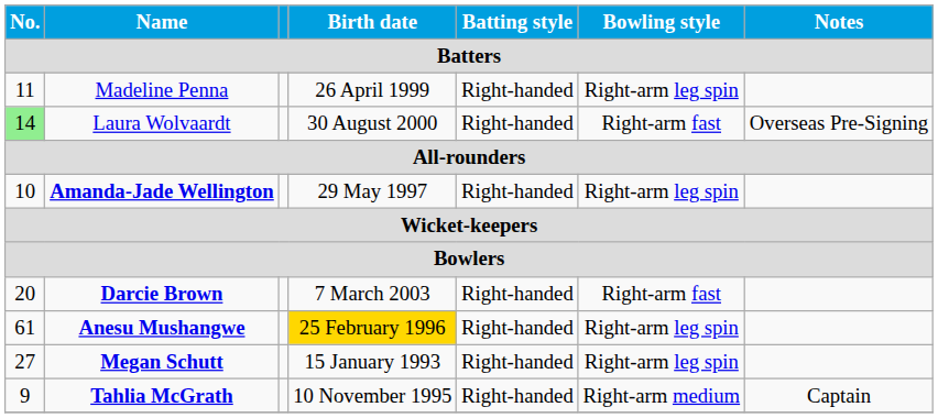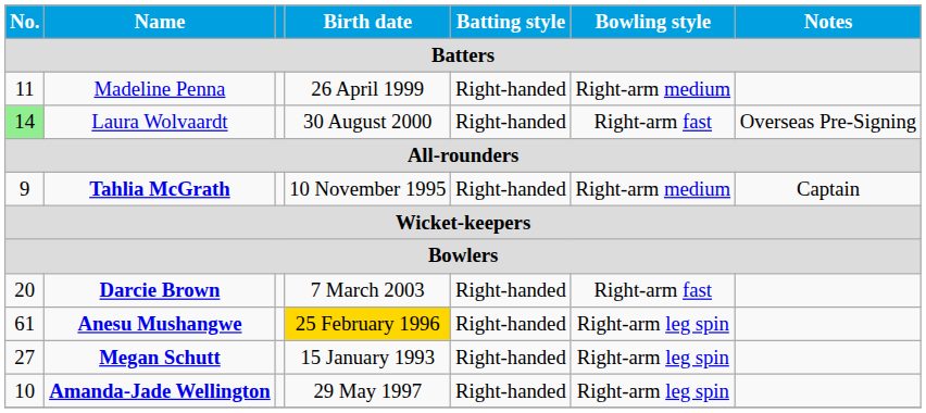Madeline Penna | Bowling style: Right-arm leg spin -> Right-arm medium
rows swapped: Tahlia McGrath <-> Amanda-Jade Wellington
